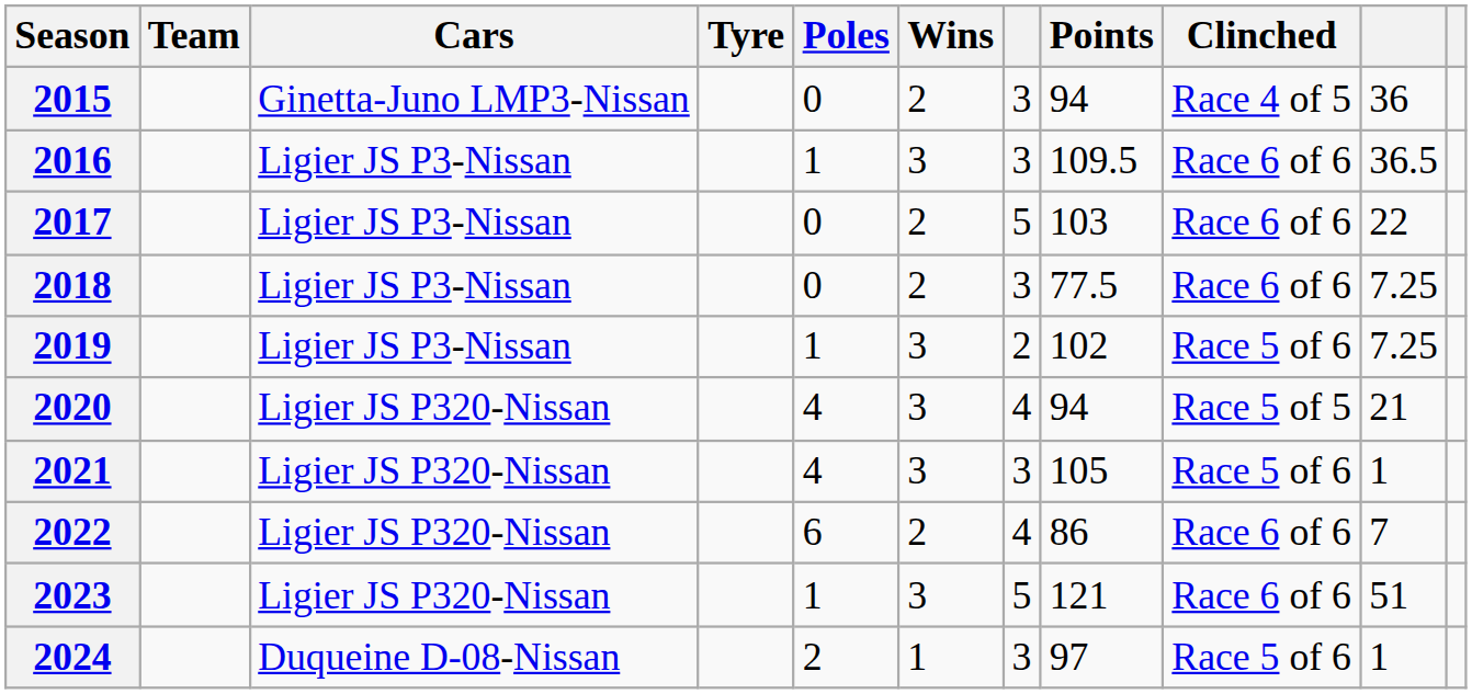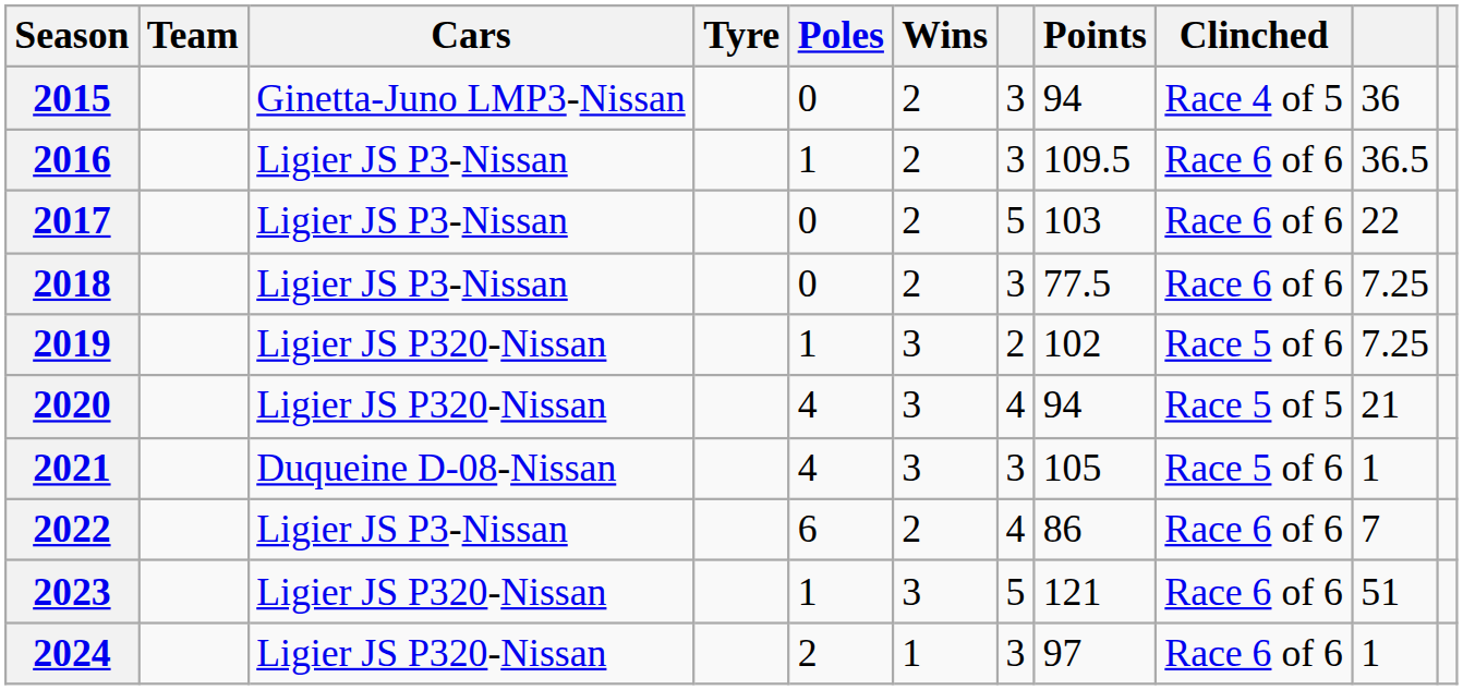2016 | Wins: 3 -> 2
2019 | Cars: Ligier JS P3-Nissan -> Ligier JS P320-Nissan
2021 | Cars: Ligier JS P320-Nissan -> Duqueine D-08-Nissan
2022 | Cars: Ligier JS P320-Nissan -> Ligier JS P3-Nissan
2024 | Cars: Duqueine D-08-Nissan -> Ligier JS P320-Nissan
2024 | Clinched: Race 5 of 6 -> Race 6 of 6
